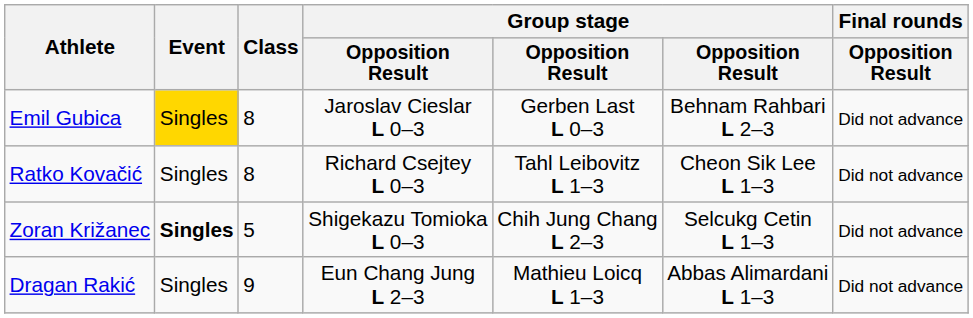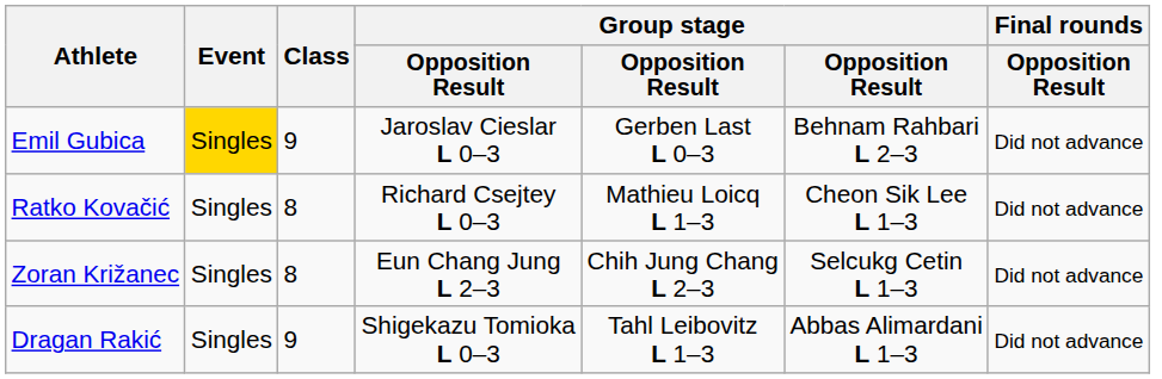Emil Gubica | Class: 8 -> 9
Ratko Kovačić | column 5: Tahl Leibovitz L 1–3 -> Mathieu Loicq L 1–3
Zoran Križanec | Event: bold -> normal
Zoran Križanec | Class: 5 -> 8
Zoran Križanec | column 4: Shigekazu Tomioka L 0–3 -> Eun Chang Jung L 2–3
Dragan Rakić | column 4: Eun Chang Jung L 2–3 -> Shigekazu Tomioka L 0–3
Dragan Rakić | column 5: Mathieu Loicq L 1–3 -> Tahl Leibovitz L 1–3
